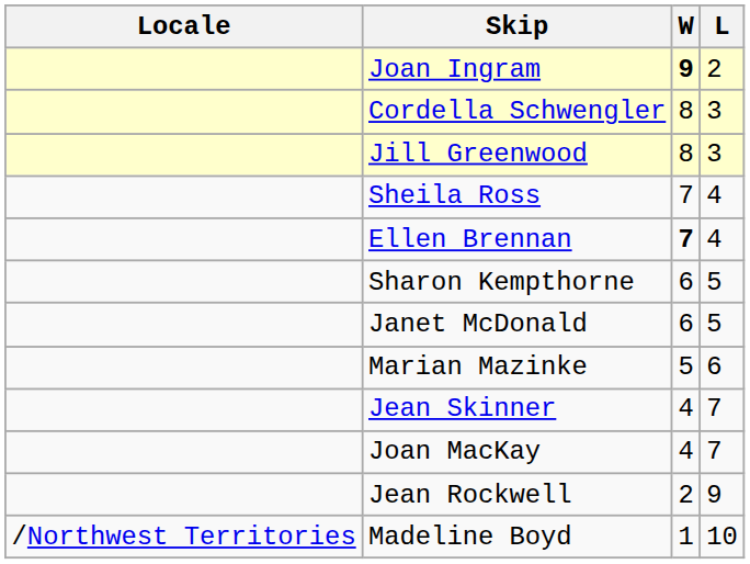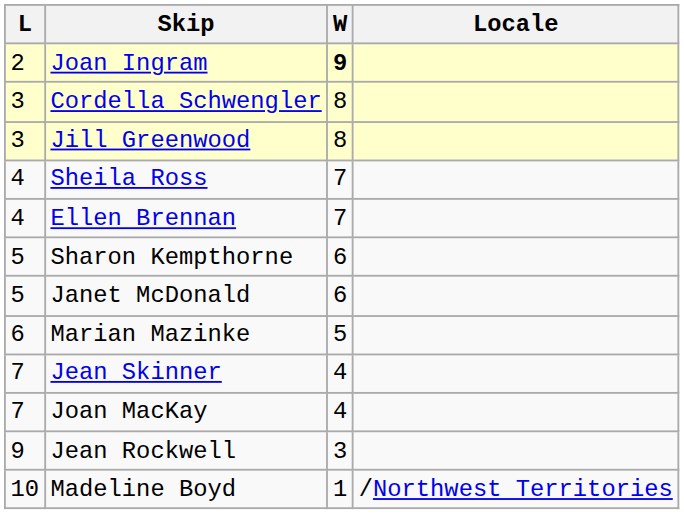columns swapped: Locale <-> L
Ellen Brennan | W: bold -> normal
Jean Rockwell | W: 2 -> 3
